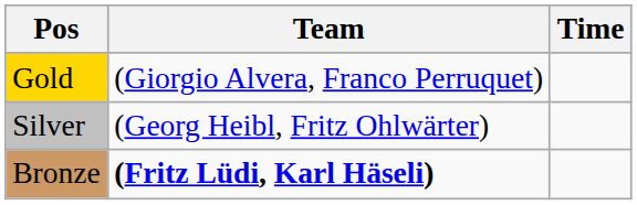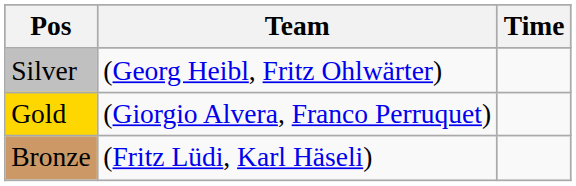rows swapped: Gold <-> Silver
Bronze | Team: bold -> normal
